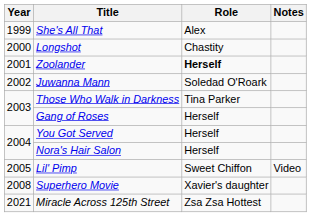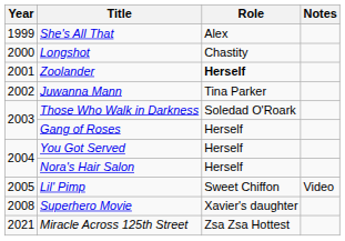Juwanna Mann | Role: Soledad O'Roark -> Tina Parker
Those Who Walk in Darkness | Role: Tina Parker -> Soledad O'Roark
